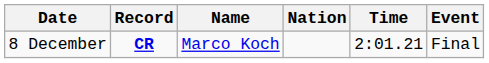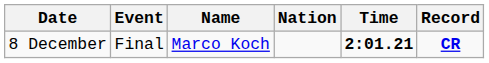columns swapped: Event <-> Record
8 December | Time: normal -> bold
